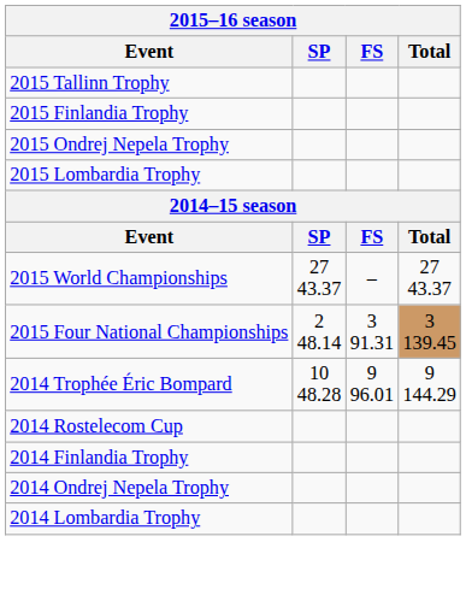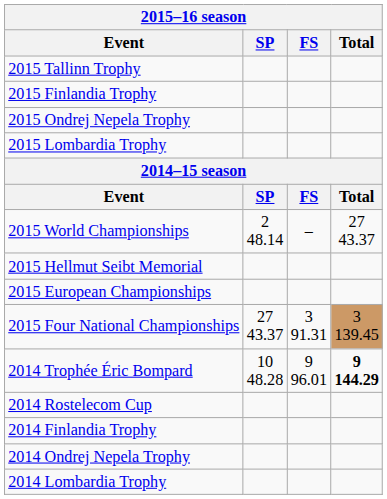2015 World Championships | SP: 27 43.37 -> 2 48.14
+ row: 2015 Hellmut Seibt Memorial
+ row: 2015 European Championships
2015 Four National Championships | SP: 2 48.14 -> 27 43.37
2014 Trophée Éric Bompard | Total: normal -> bold
